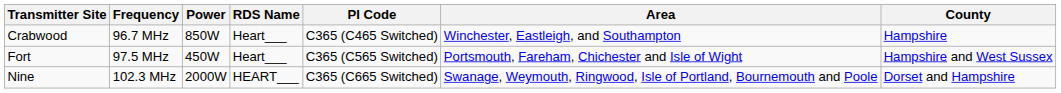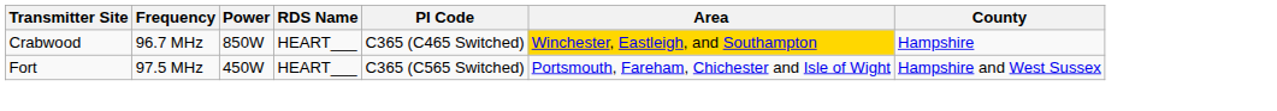Crabwood | RDS Name: Heart___ -> HEART___
Crabwood | Area: no background -> gold background
Fort | RDS Name: Heart___ -> HEART___
- row: Nine | 102.3 MHz | 2000W | HEART___ | C365 (C665 Switched) | Swanage, Weymouth, Ringwood, Isle of Portland, Bournemouth and Poole | Dorset and Hampshire
